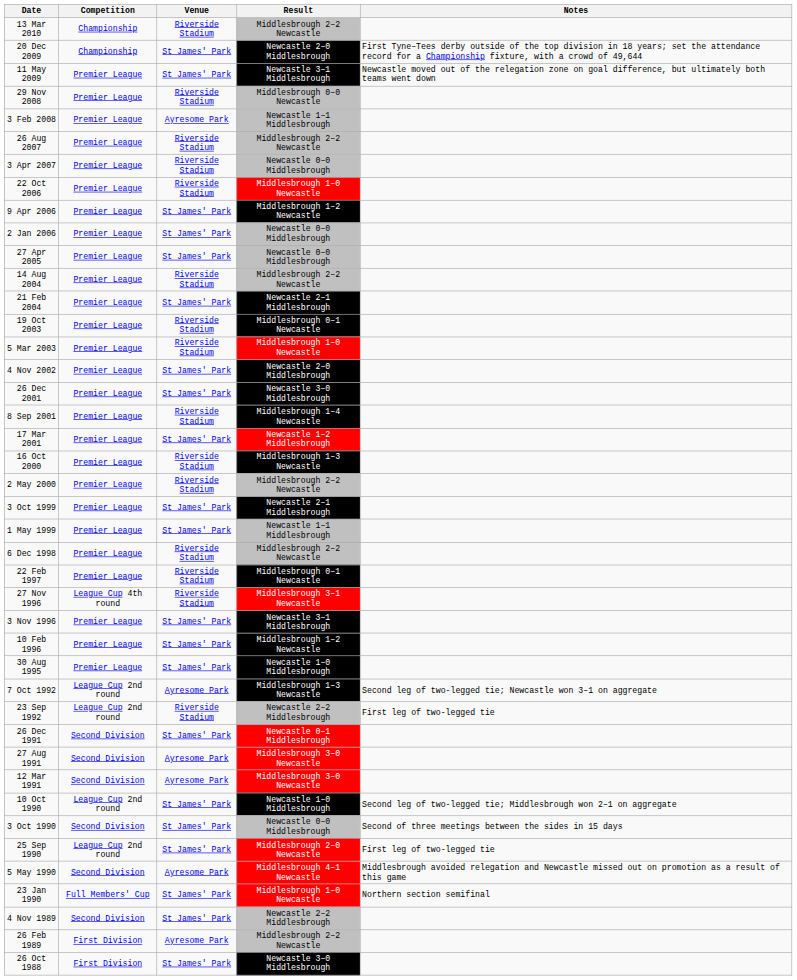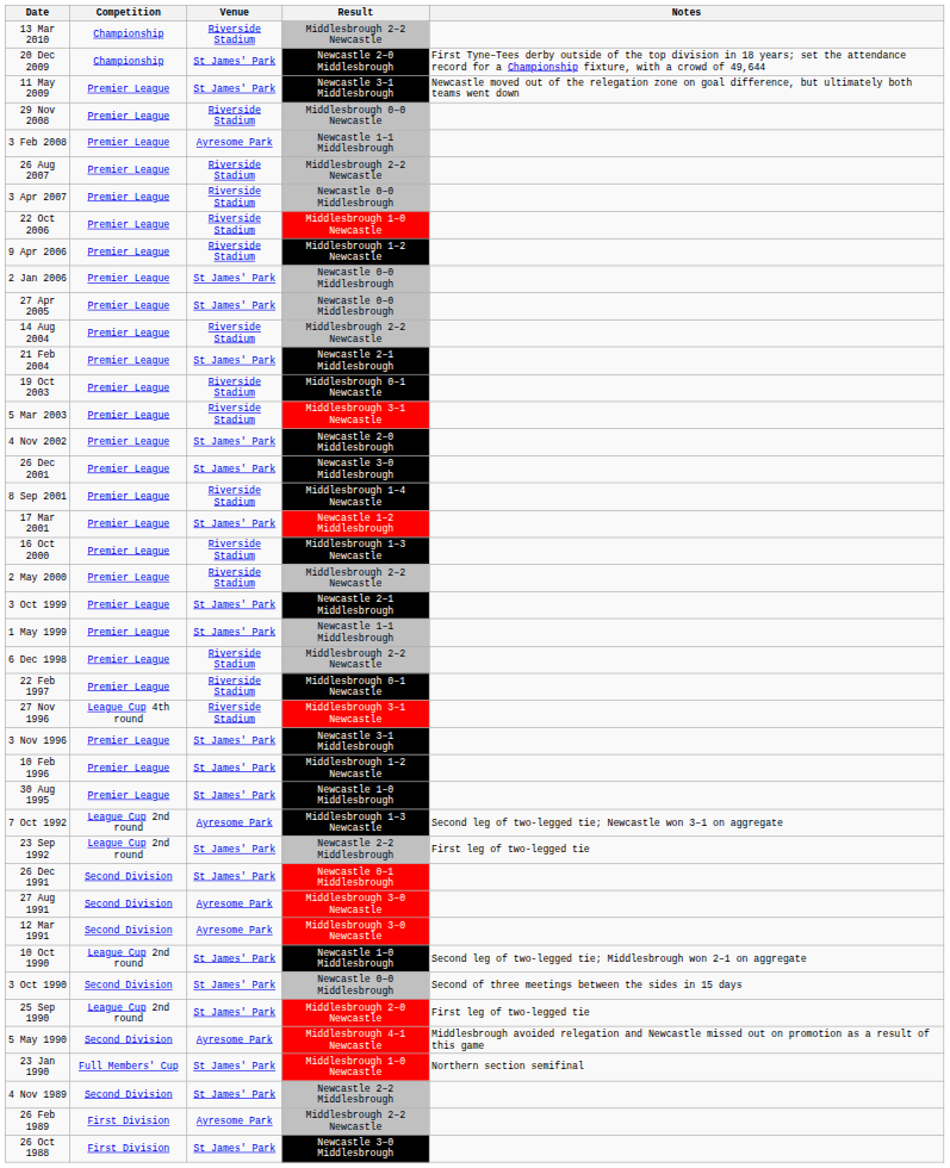9 Apr 2006 | Venue: St James' Park -> Riverside Stadium
5 Mar 2003 | Result: Middlesbrough 1–0 Newcastle -> Middlesbrough 3–1 Newcastle
23 Sep 1992 | Venue: Riverside Stadium -> St James' Park
